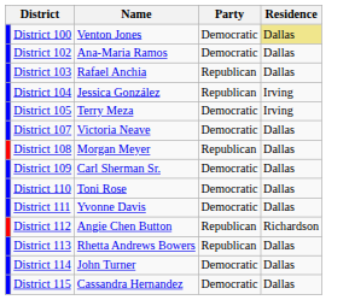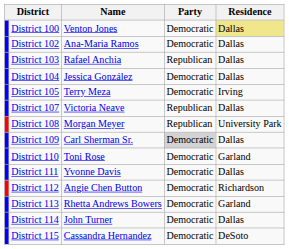District 104 | Party: Republican -> Democratic
District 104 | Residence: Irving -> Dallas
District 107 | Party: Democratic -> Republican
District 108 | Residence: Dallas -> University Park
District 109 | Party: no background -> lightgrey background
District 110 | Residence: Dallas -> Garland
District 112 | Party: Republican -> Democratic
District 113 | Party: Republican -> Democratic
District 113 | Residence: Dallas -> Garland
District 115 | Residence: Dallas -> DeSoto
